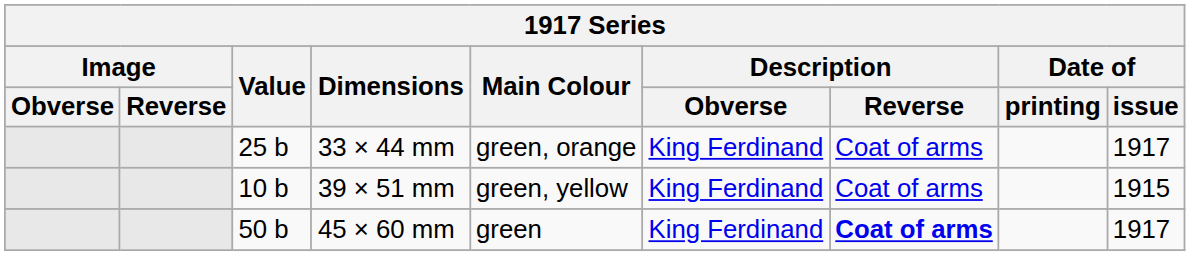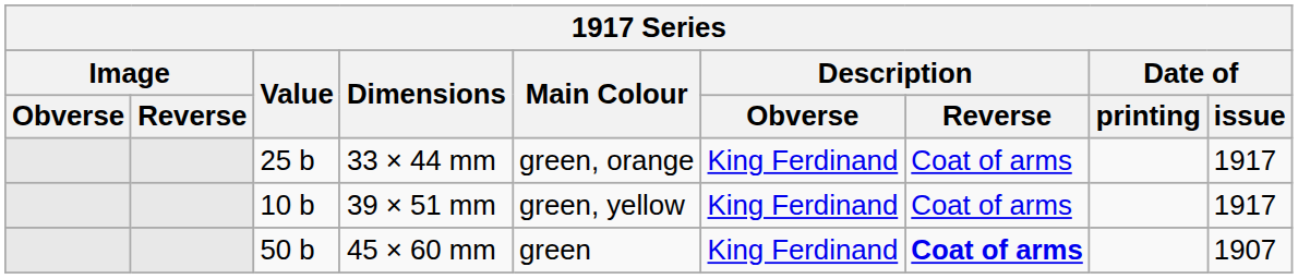39 × 51 mm | Date of / issue: 1915 -> 1917
45 × 60 mm | Date of / issue: 1917 -> 1907
